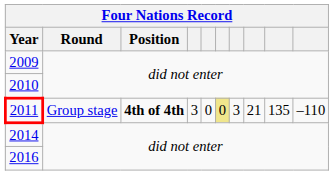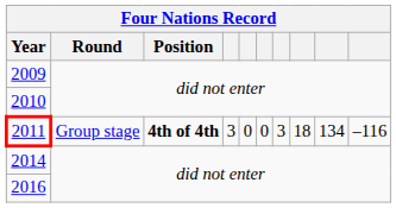2011 | column 6: khaki background -> no background
2011 | column 8: 21 -> 18
2011 | column 9: 135 -> 134
2011 | column 10: –110 -> –116
